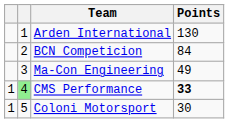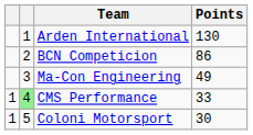BCN Competicion | Points: 84 -> 86
CMS Performance | Points: bold -> normal
